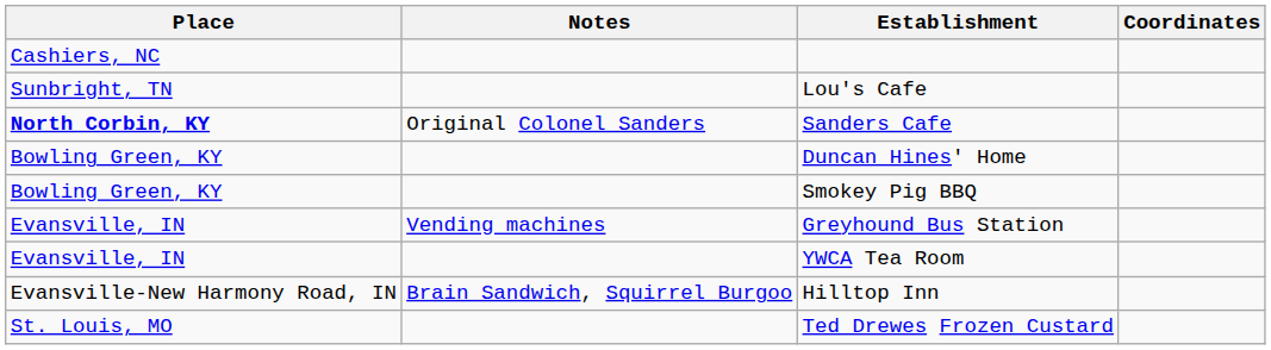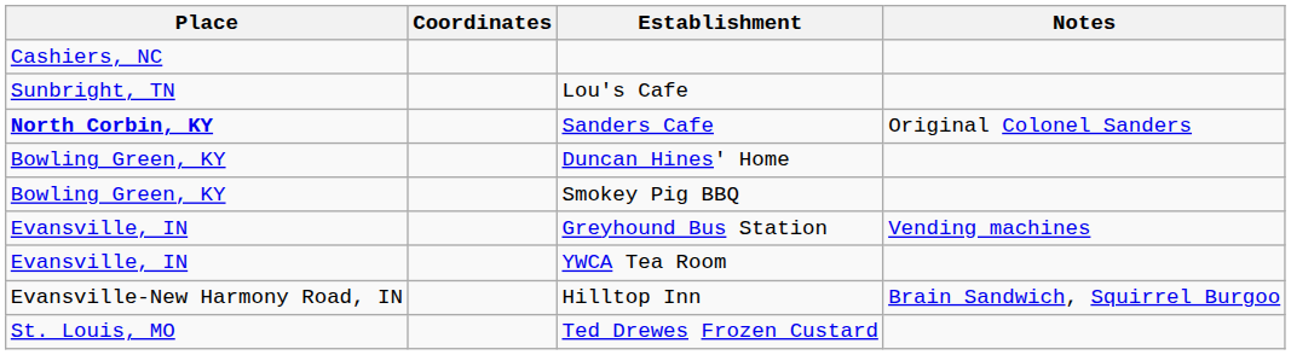columns swapped: Coordinates <-> Notes
